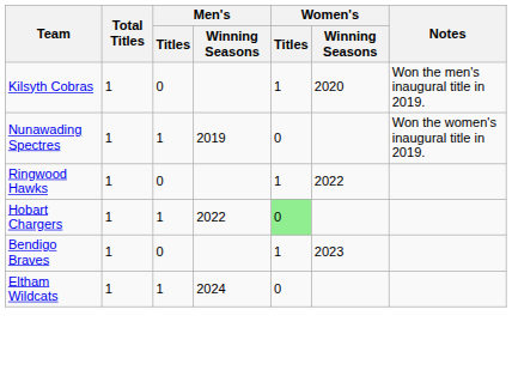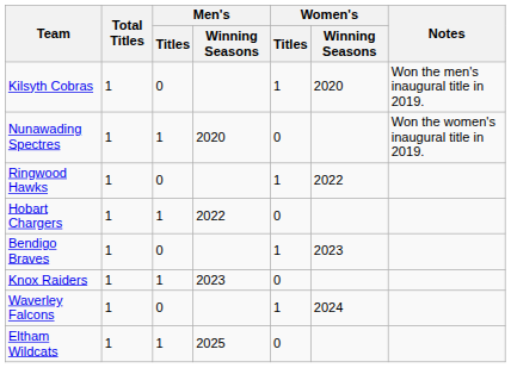Nunawading Spectres | Men's / Winning Seasons: 2019 -> 2020
Hobart Chargers | Women's / Titles: lightgreen background -> no background
+ row: Knox Raiders | 1 | 1 | 2023 | 0
+ row: Waverley Falcons | 1 | 0 | 1 | 2024
Eltham Wildcats | Men's / Winning Seasons: 2024 -> 2025
